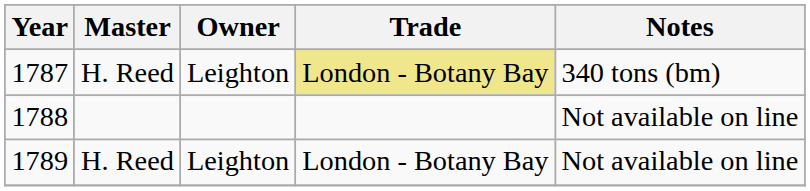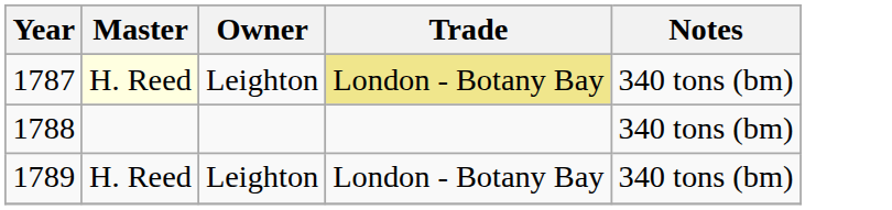1787 | Master: no background -> lightyellow background
1788 | Notes: Not available on line -> 340 tons (bm)
1789 | Notes: Not available on line -> 340 tons (bm)
